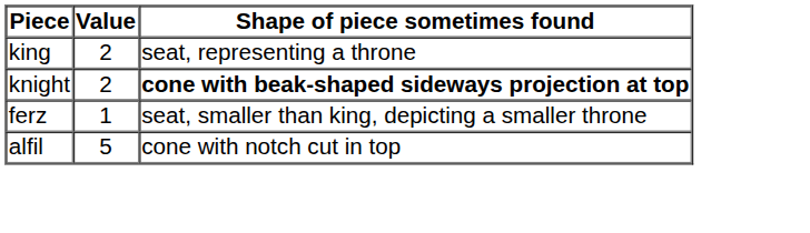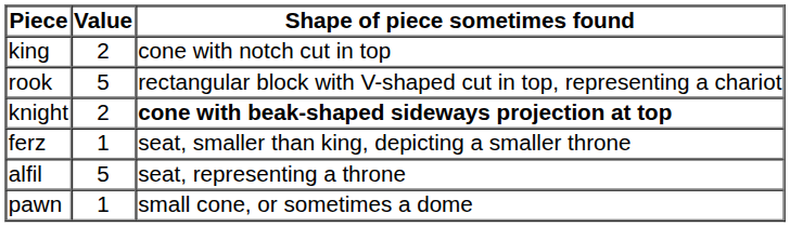king | Shape of piece sometimes found: seat, representing a throne -> cone with notch cut in top
+ row: rook | 5 | rectangular block with V-shaped cut in top, representing a chariot
alfil | Shape of piece sometimes found: cone with notch cut in top -> seat, representing a throne
+ row: pawn | 1 | small cone, or sometimes a dome
